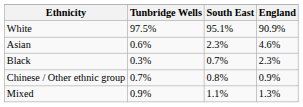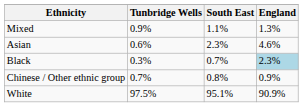rows swapped: White <-> Mixed
Black | England: no background -> lightblue background
